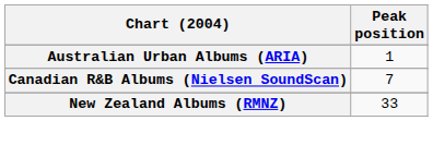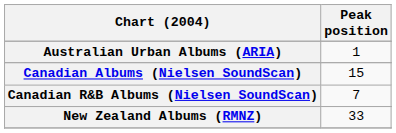+ row: Canadian Albums (Nielsen SoundScan) | 15
